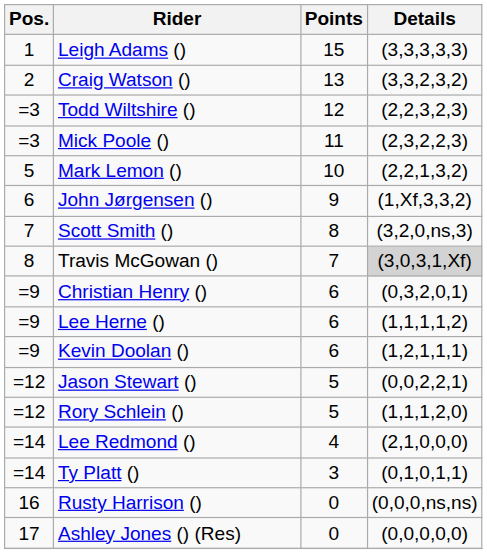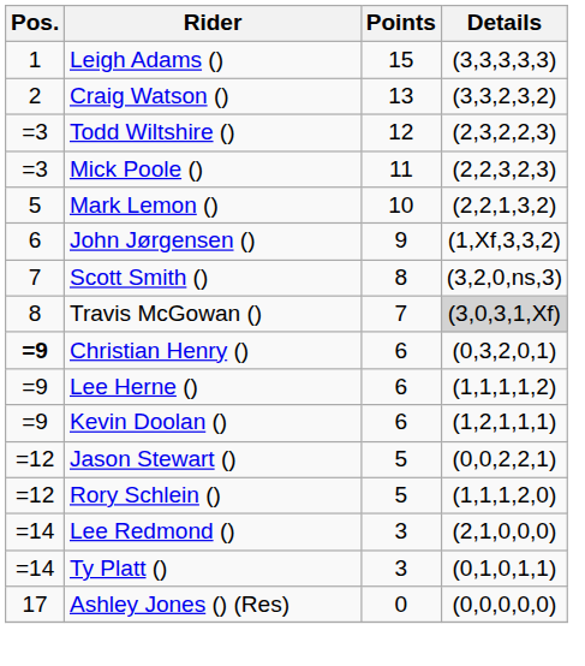Todd Wiltshire () | Details: (2,2,3,2,3) -> (2,3,2,2,3)
Mick Poole () | Details: (2,3,2,2,3) -> (2,2,3,2,3)
Christian Henry () | Pos.: normal -> bold
Lee Redmond () | Points: 4 -> 3
- row: 16 | Rusty Harrison () | 0 | (0,0,0,ns,ns)
